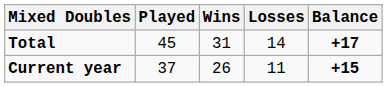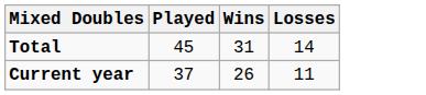- column: Balance | +17 | +15
